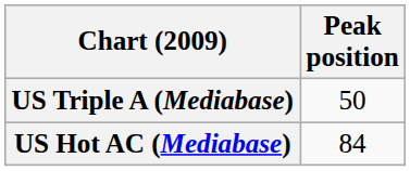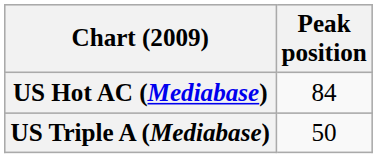rows swapped: US Hot AC (Mediabase) <-> US Triple A (Mediabase)
